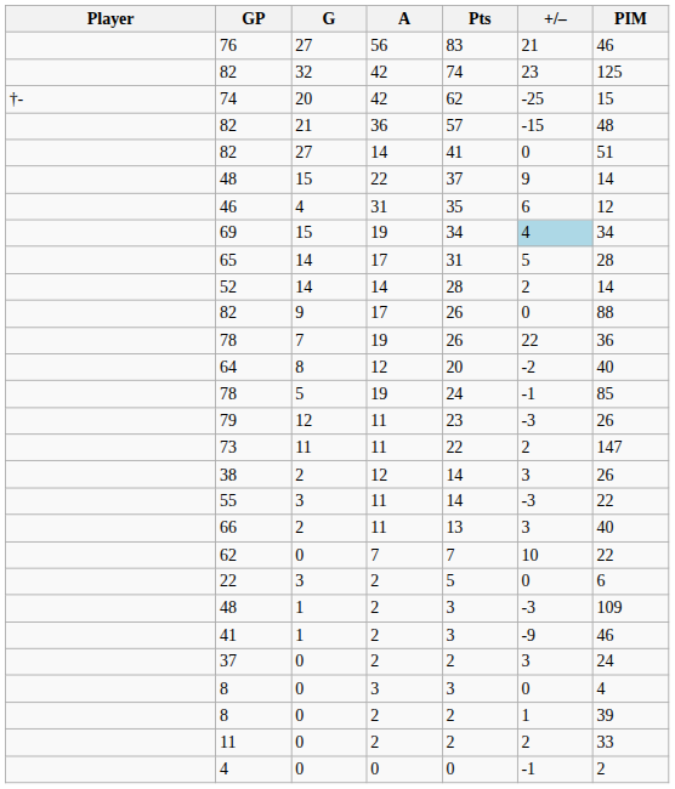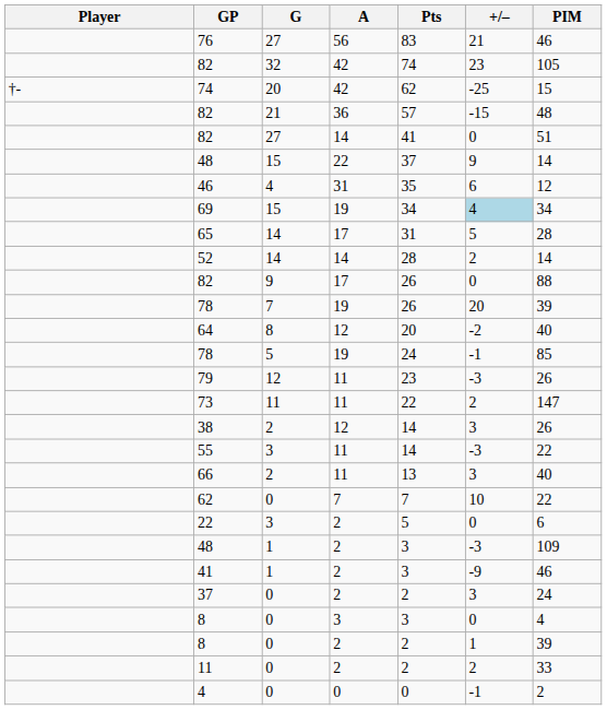82 / 32 | PIM: 125 -> 105
78 / 7 | +/–: 22 -> 20
78 / 7 | PIM: 36 -> 39
